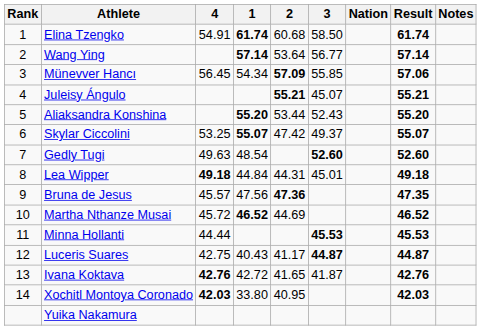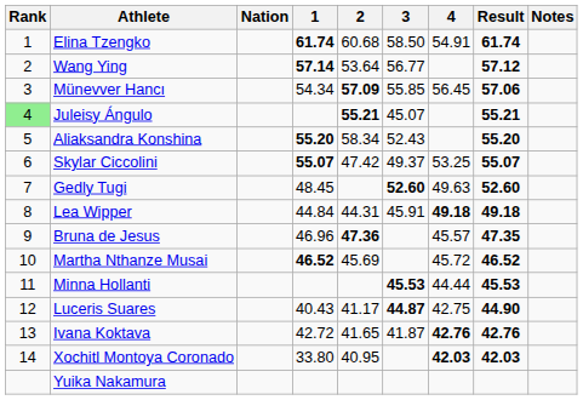columns swapped: Nation <-> 4
Wang Ying | Result: 57.14 -> 57.12
Juleisy Ángulo | Rank: no background -> lightgreen background
Aliaksandra Konshina | 2: 53.44 -> 58.34
Gedly Tugi | 1: 48.54 -> 48.45
Lea Wipper | 3: 45.01 -> 45.91
Bruna de Jesus | 1: 47.56 -> 46.96
Martha Nthanze Musai | 2: 44.69 -> 45.69
Luceris Suares | Result: 44.87 -> 44.90
